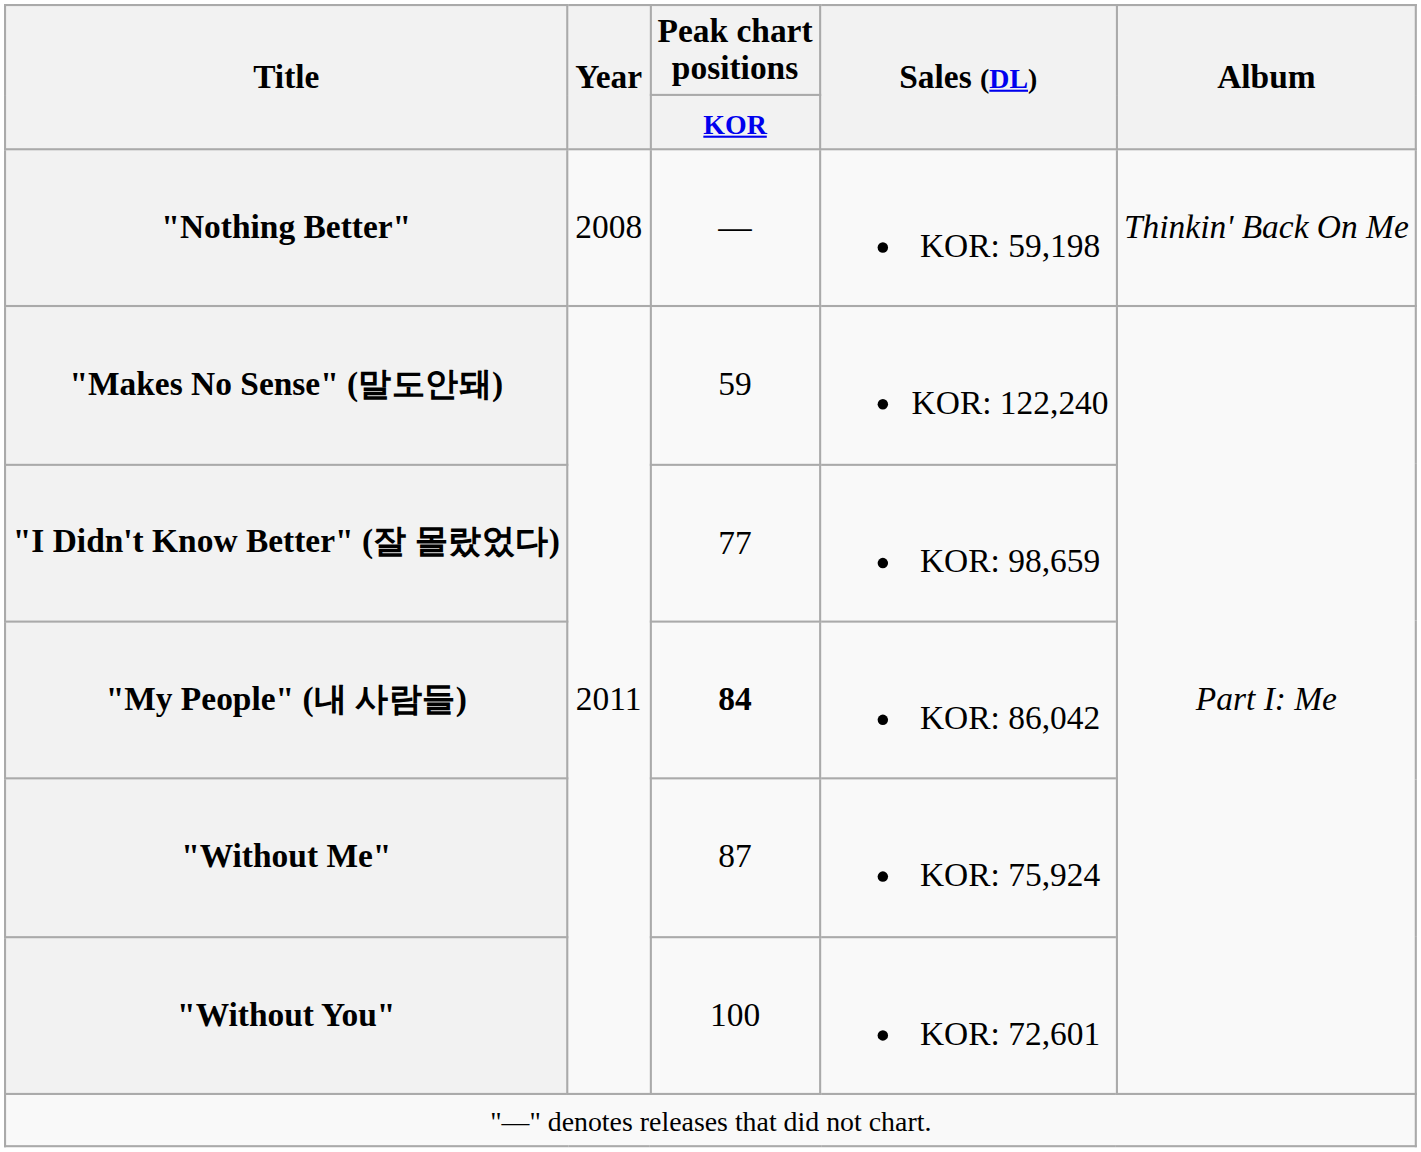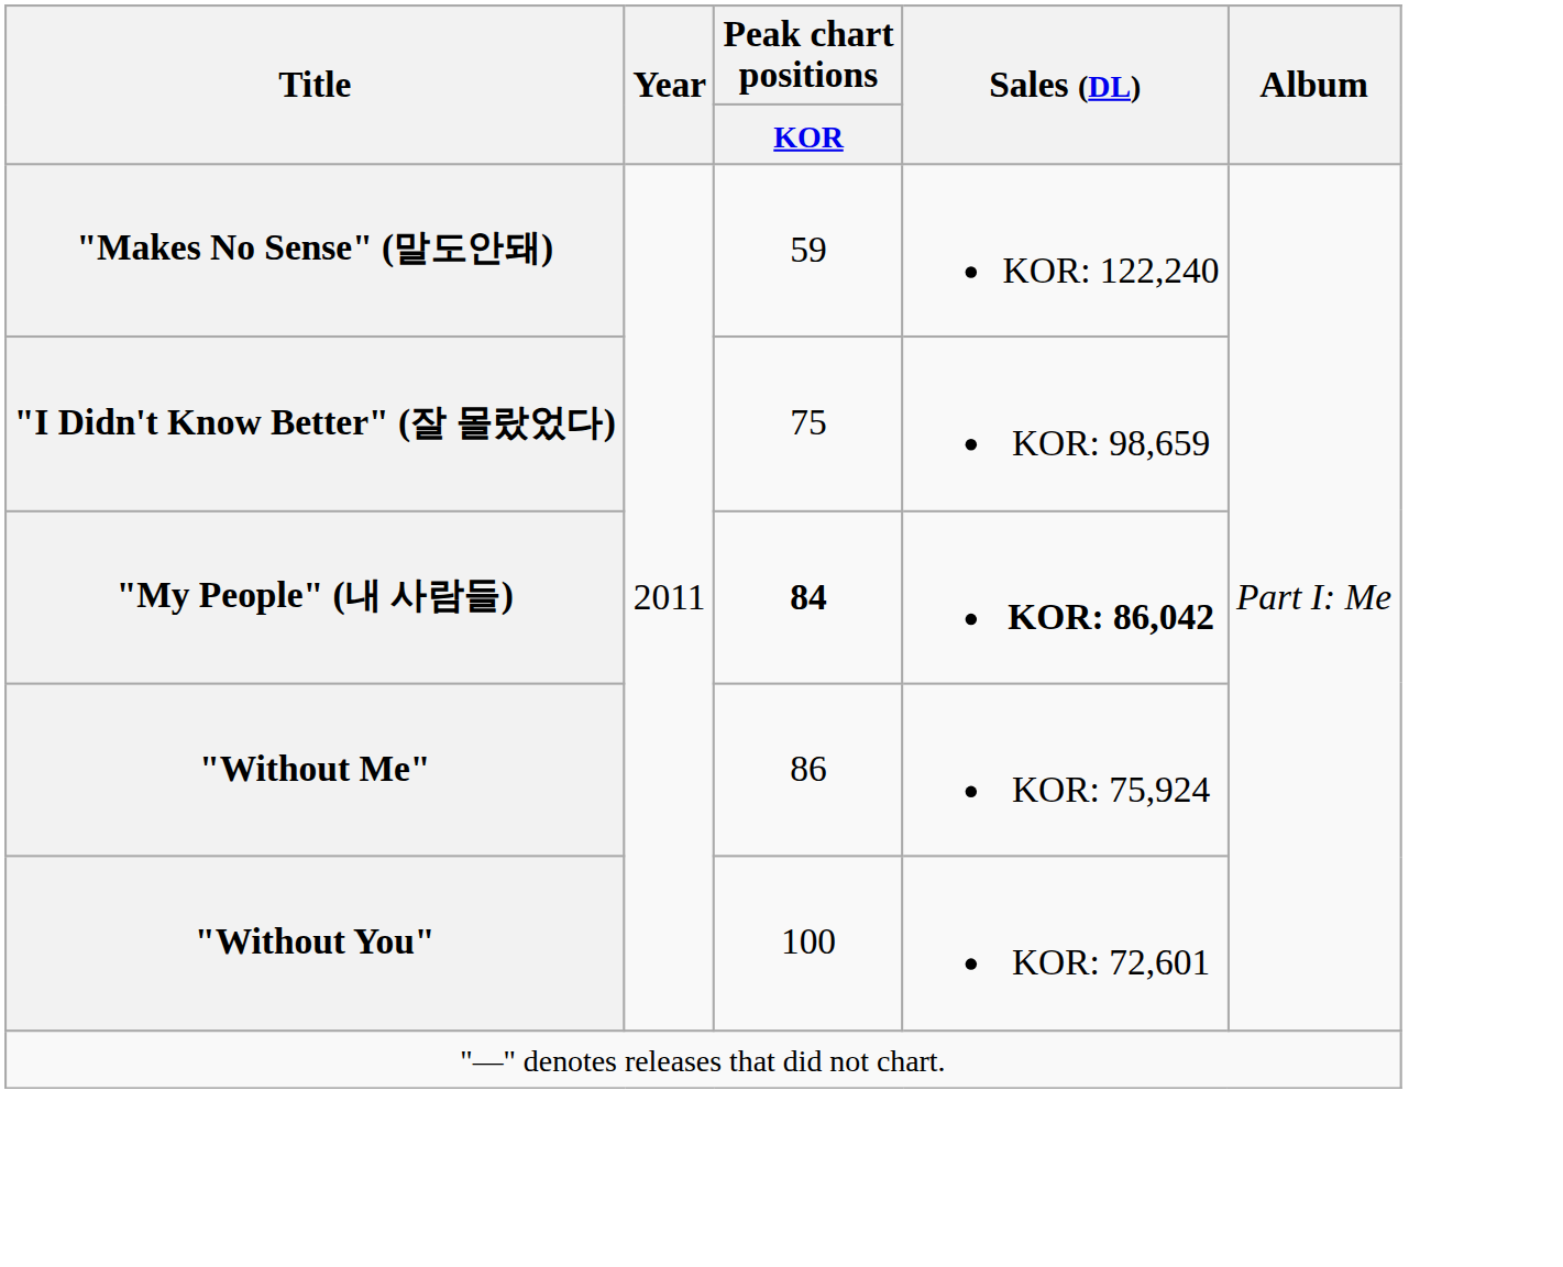- row: "Nothing Better" | 2008 | — | KOR: 59,198 | Thinkin' Back On Me
"I Didn't Know Better" (잘 몰랐었다) | Peak chart positions / KOR: 77 -> 75
"My People" (내 사람들) | Sales (DL): normal -> bold
"Without Me" | Peak chart positions / KOR: 87 -> 86
